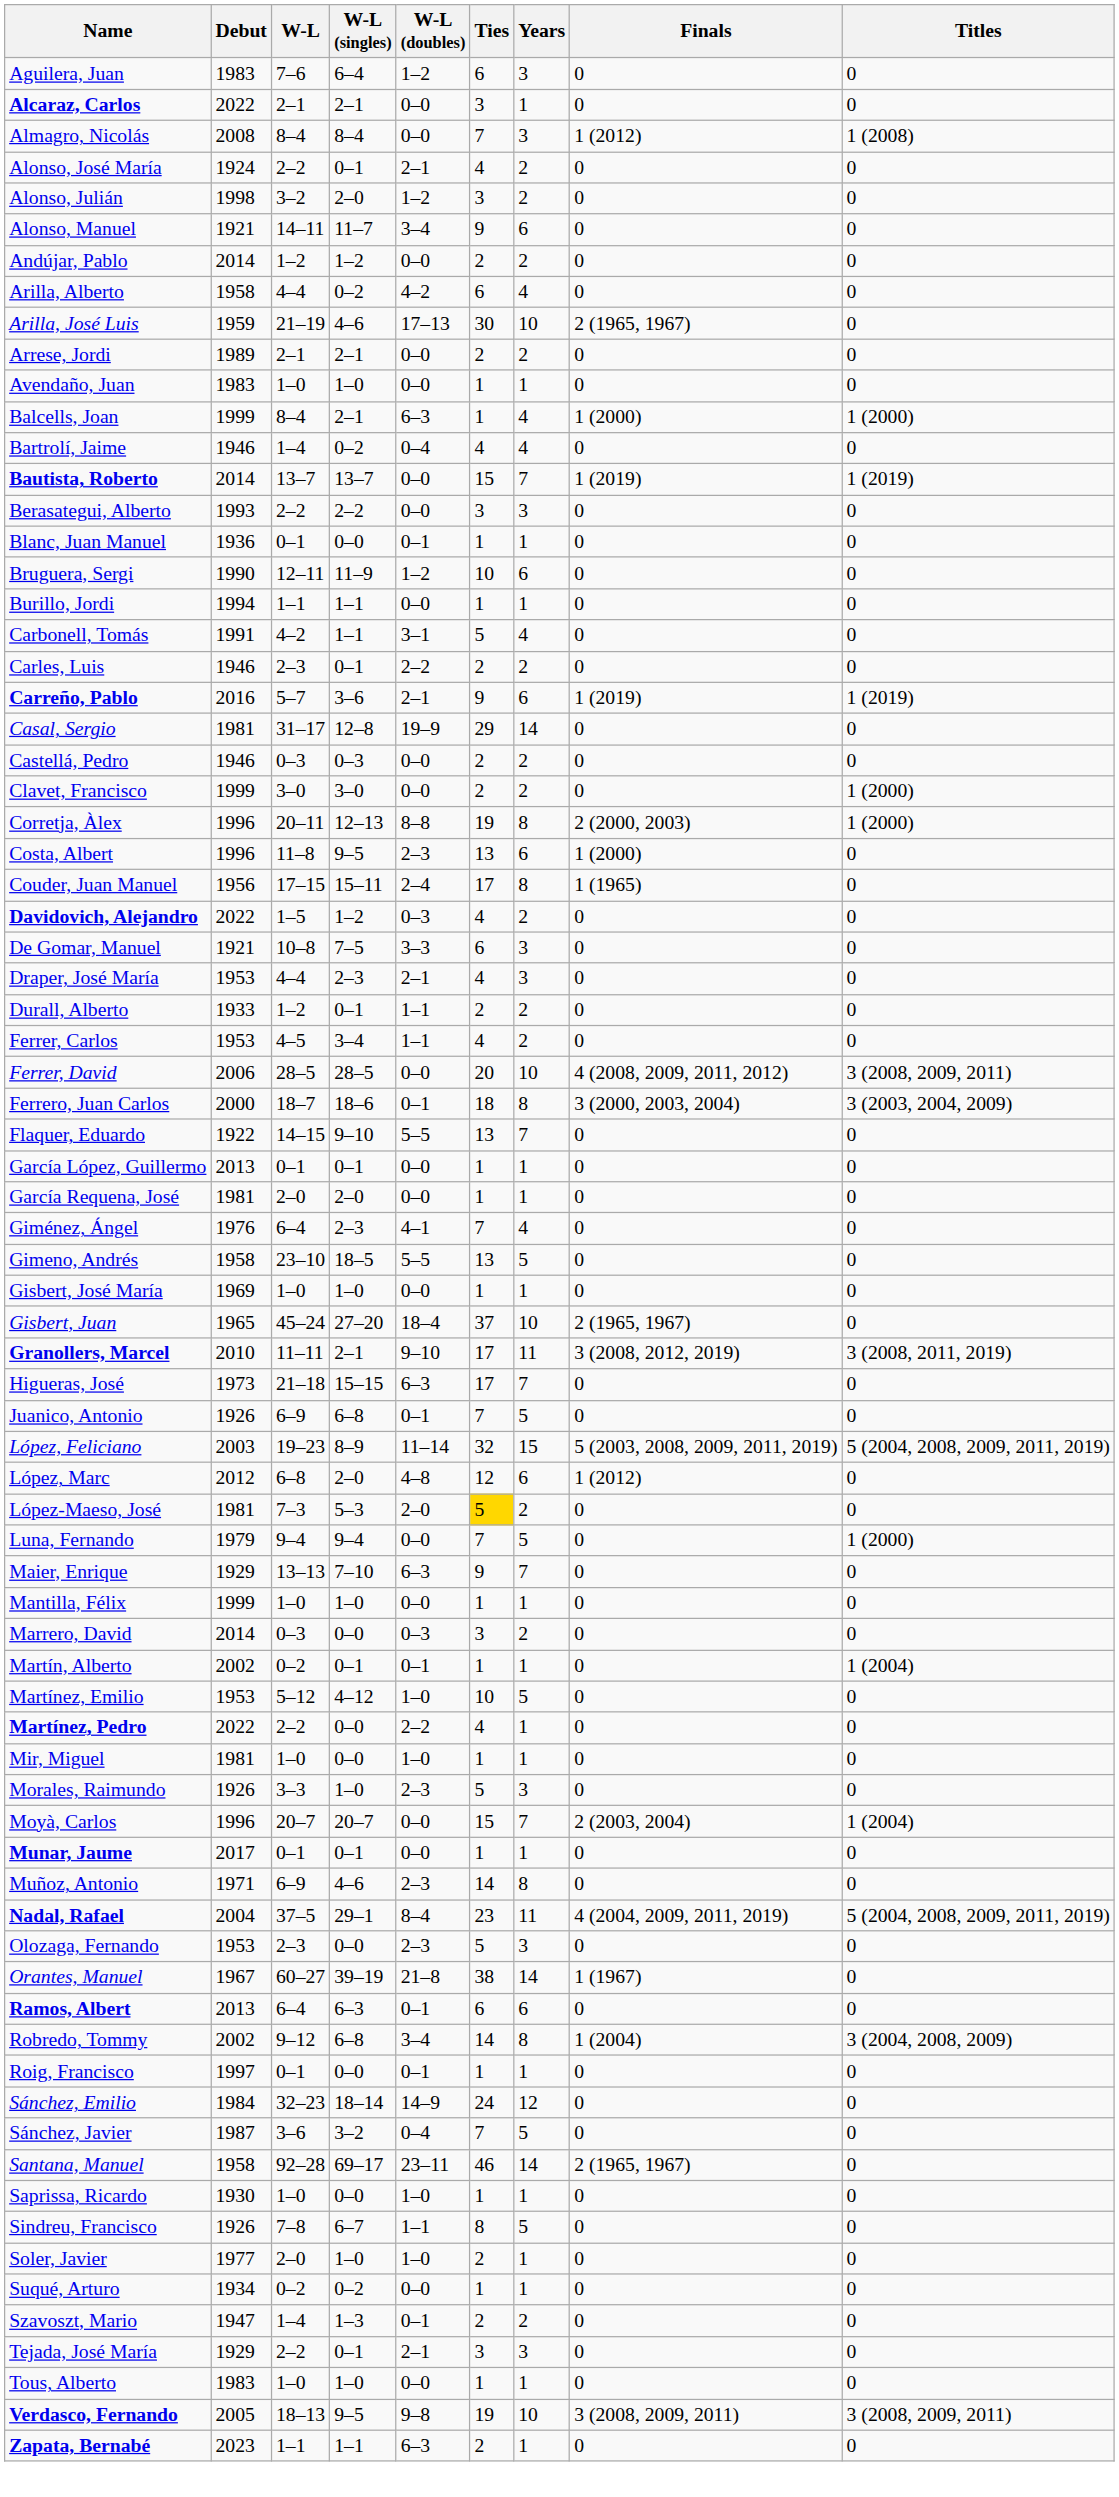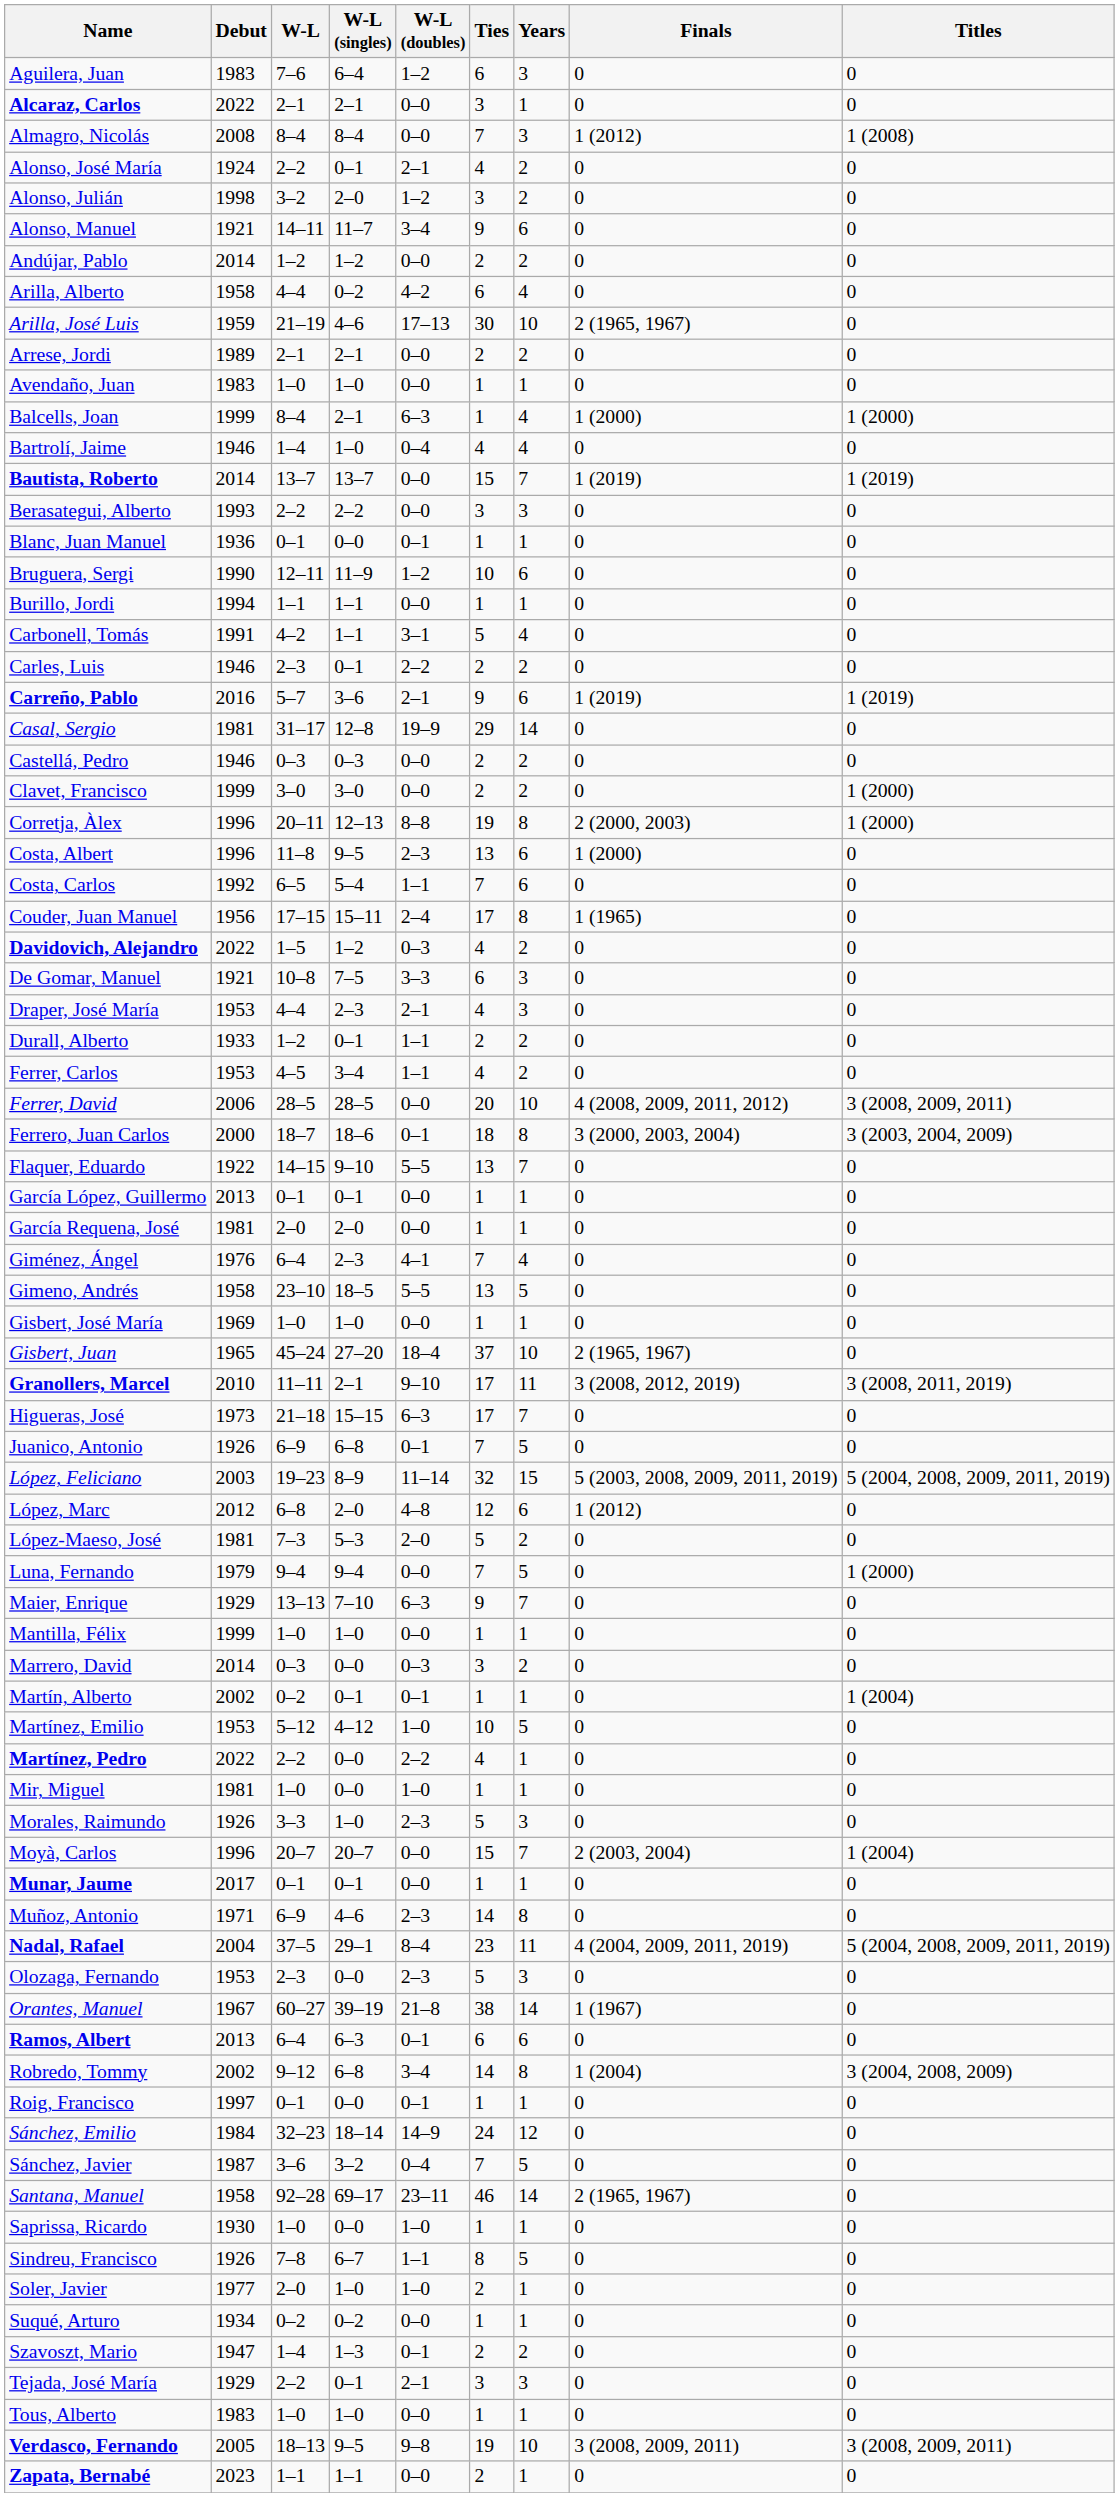Bartrolí, Jaime | W-L (singles): 0–2 -> 1–0
+ row: Costa, Carlos | 1992 | 6–5 | 5–4 | 1–1 | 7 | 6 | 0 | 0
López-Maeso, José | Ties: gold background -> no background
Zapata, Bernabé | W-L (doubles): 6–3 -> 0–0
